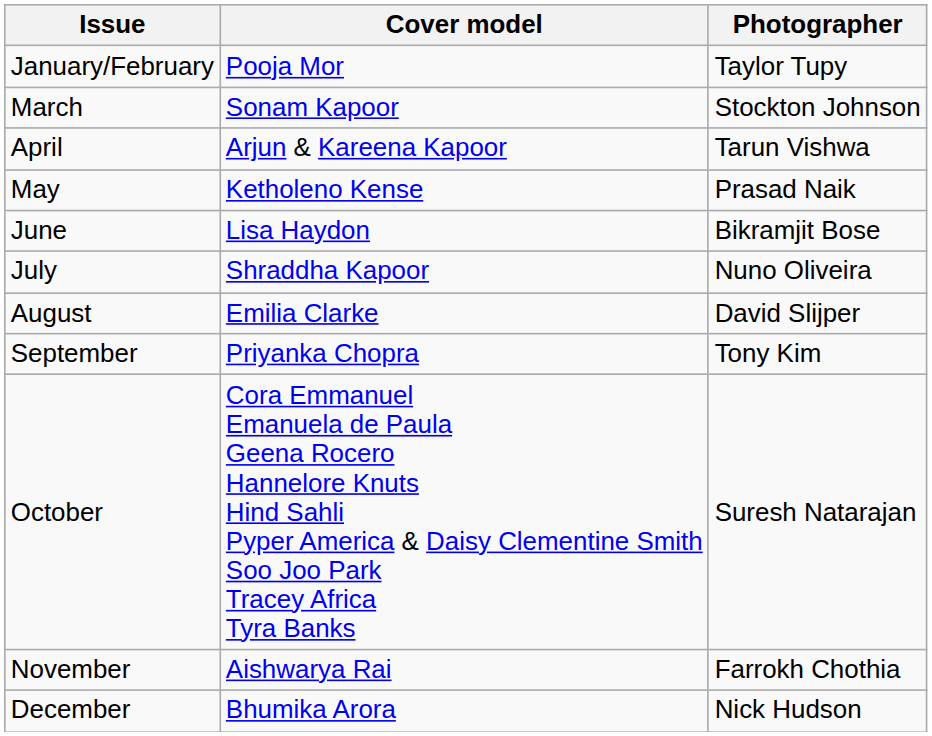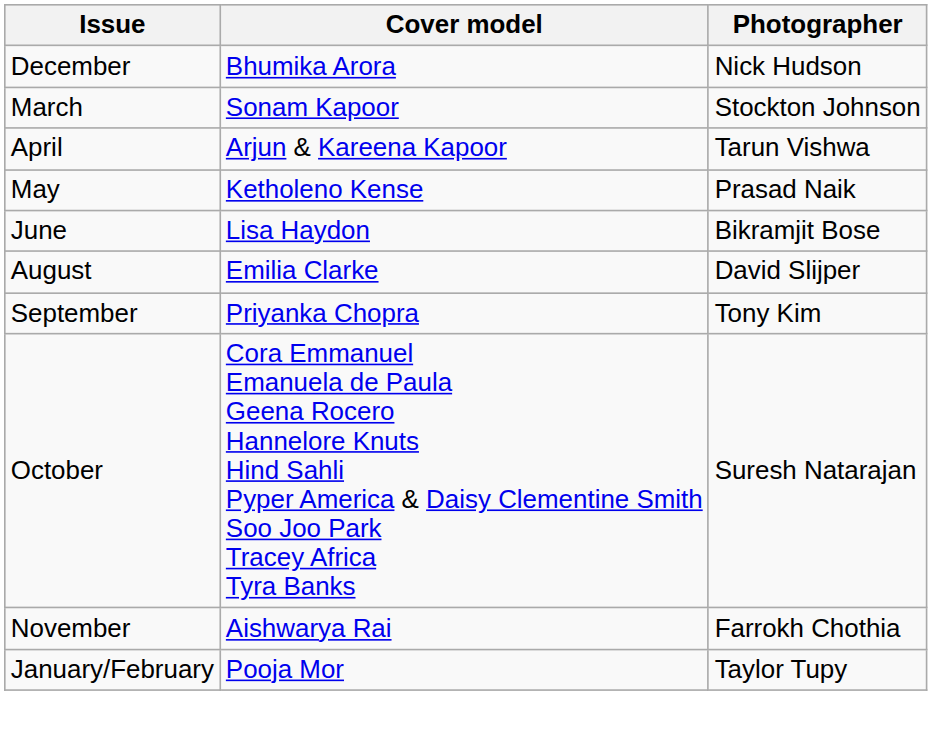rows swapped: January/February <-> December
- row: July | Shraddha Kapoor | Nuno Oliveira
